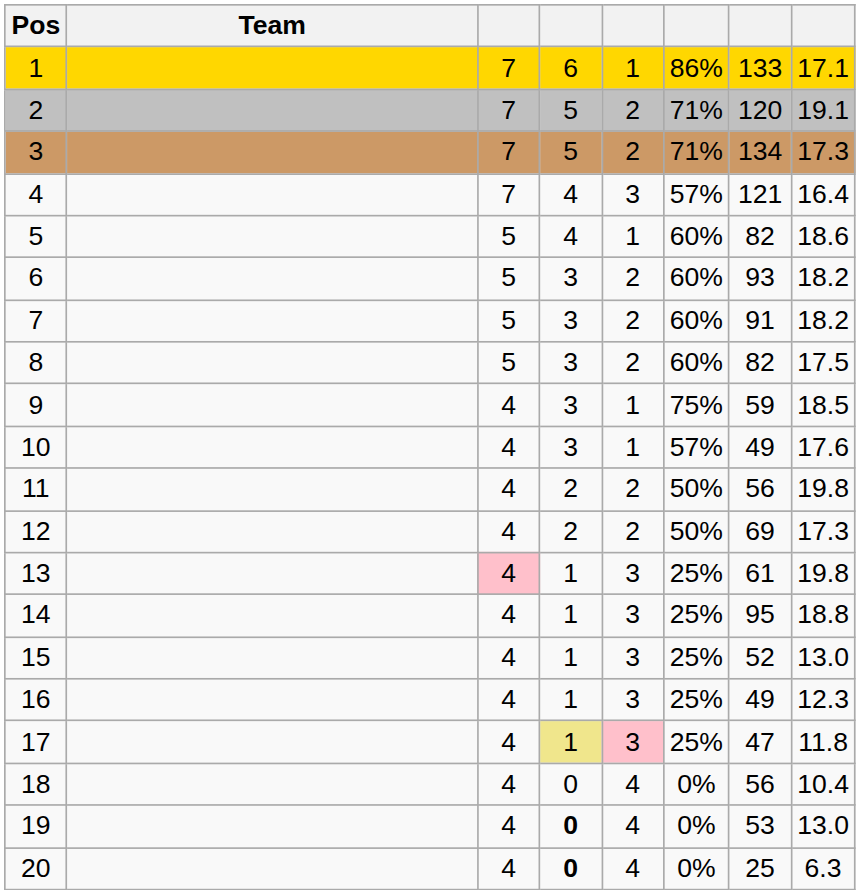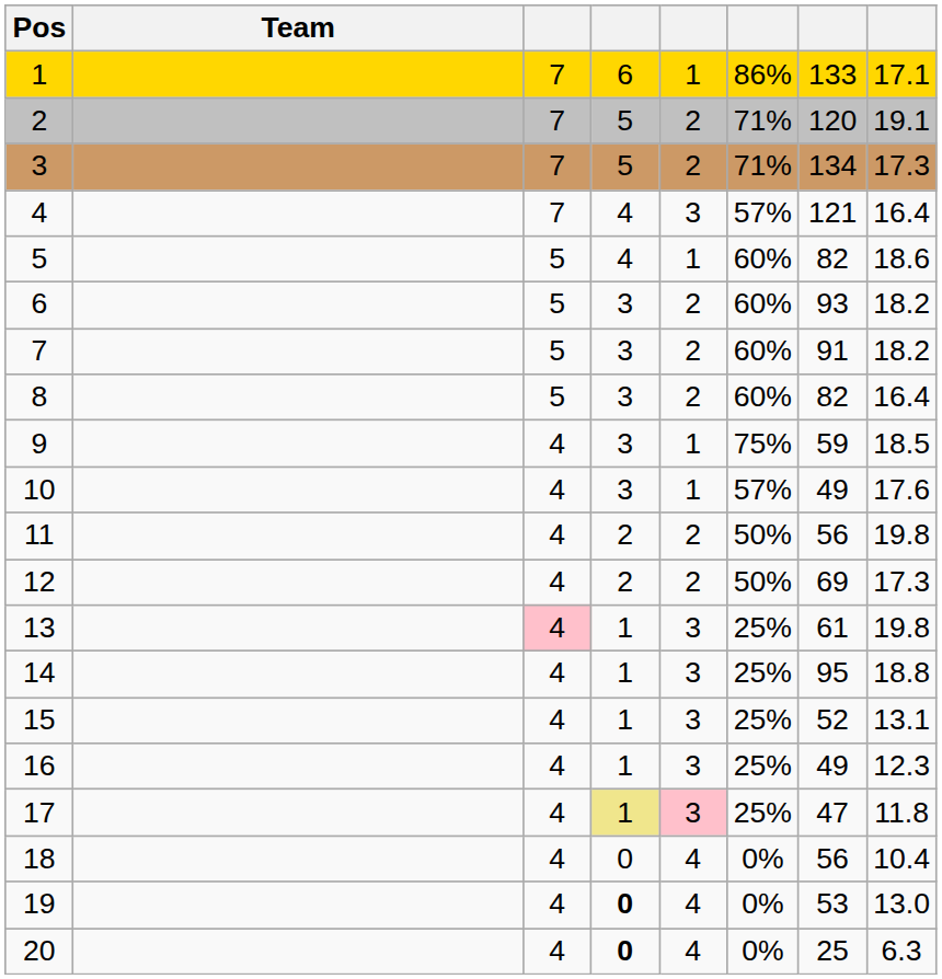8 | column 8: 17.5 -> 16.4
15 | column 8: 13.0 -> 13.1
